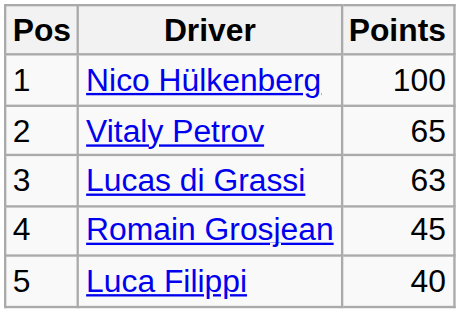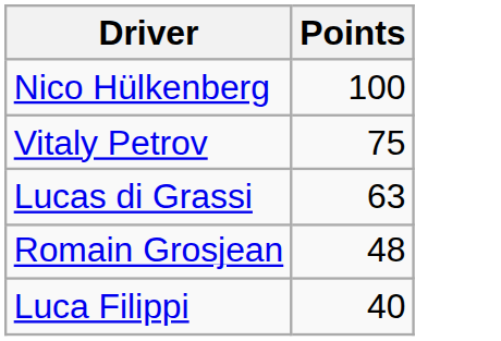- column: Pos | 1 | 2 | 3 | 4 | 5
Vitaly Petrov | Points: 65 -> 75
Romain Grosjean | Points: 45 -> 48
